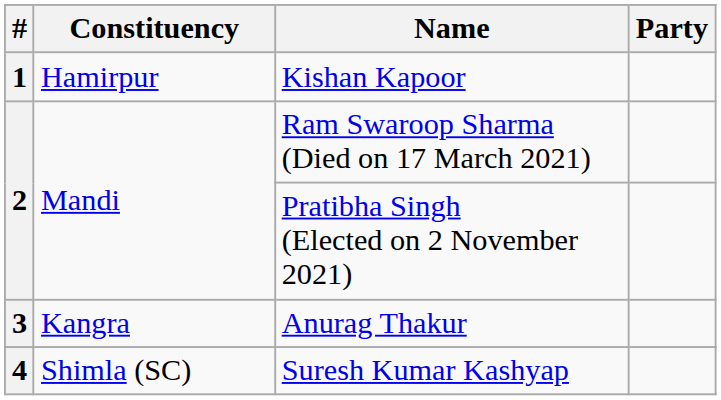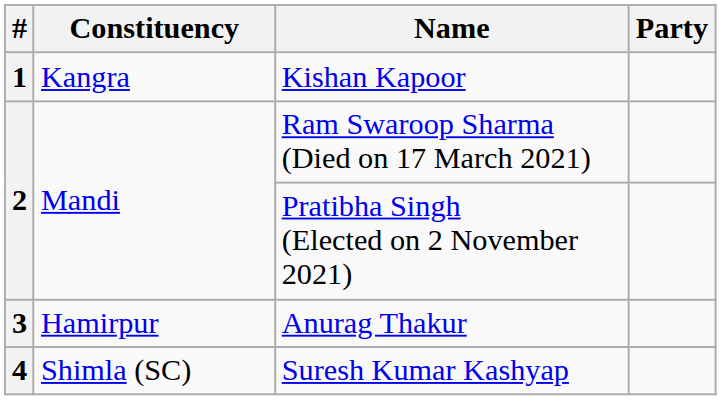Kishan Kapoor | Constituency: Hamirpur -> Kangra
Anurag Thakur | Constituency: Kangra -> Hamirpur
